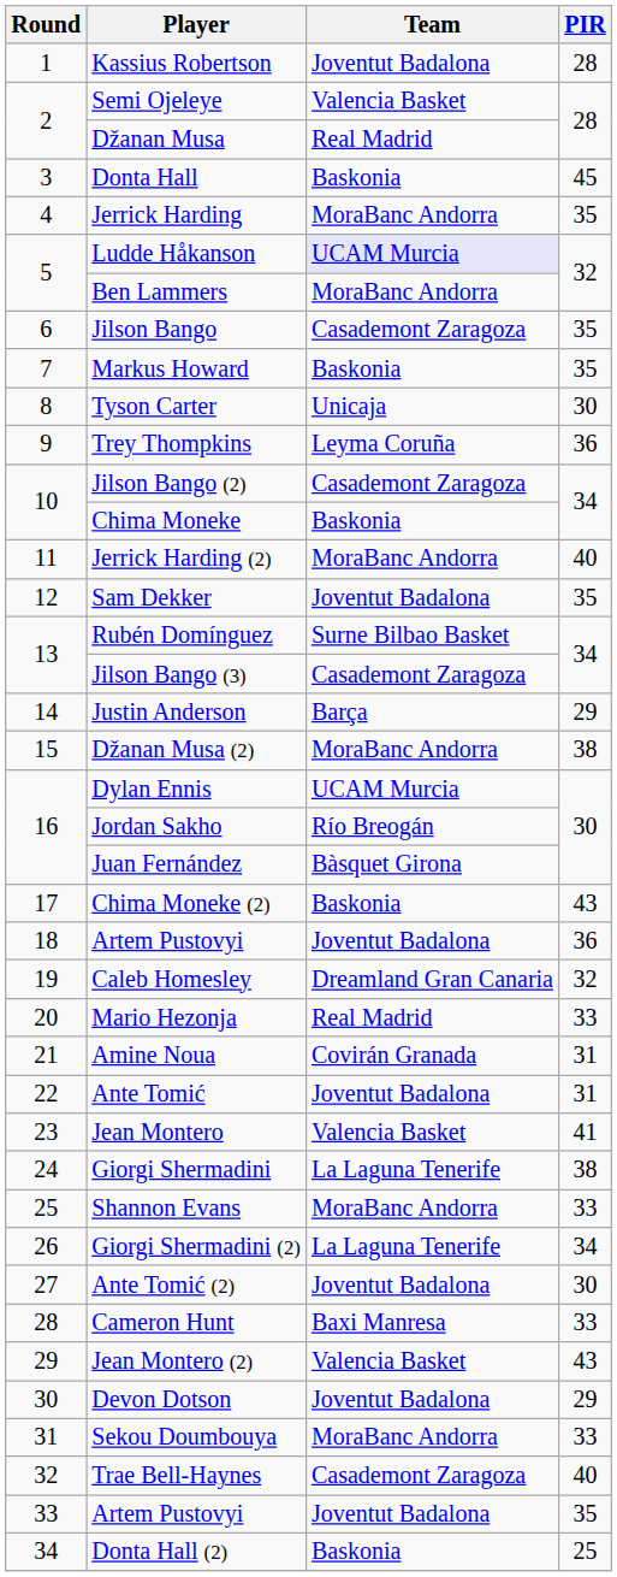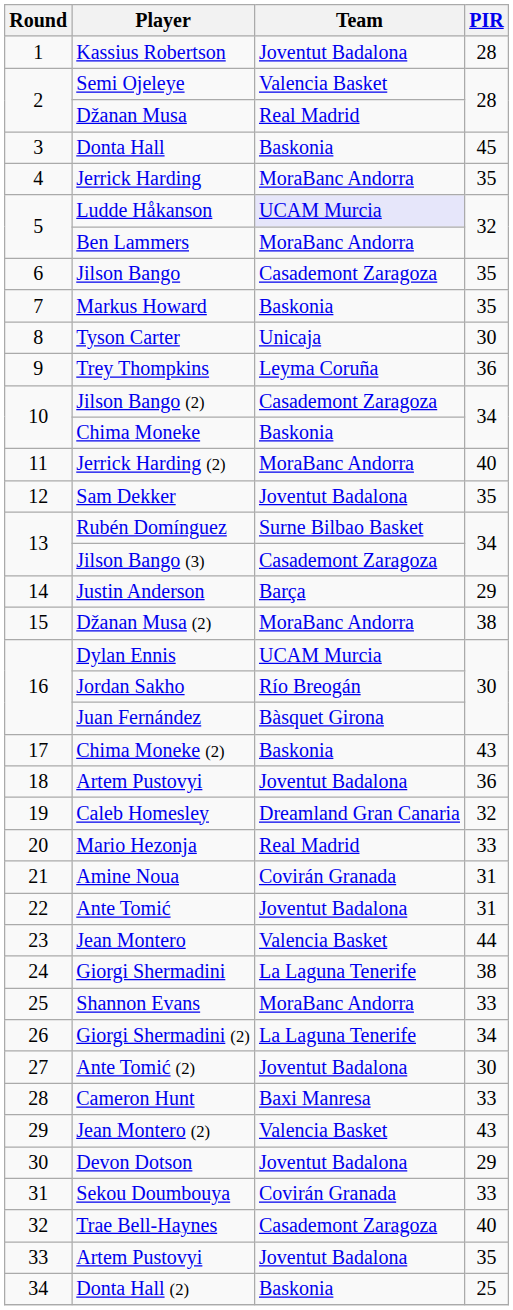Jean Montero | PIR: 41 -> 44
Sekou Doumbouya | Team: MoraBanc Andorra -> Covirán Granada
